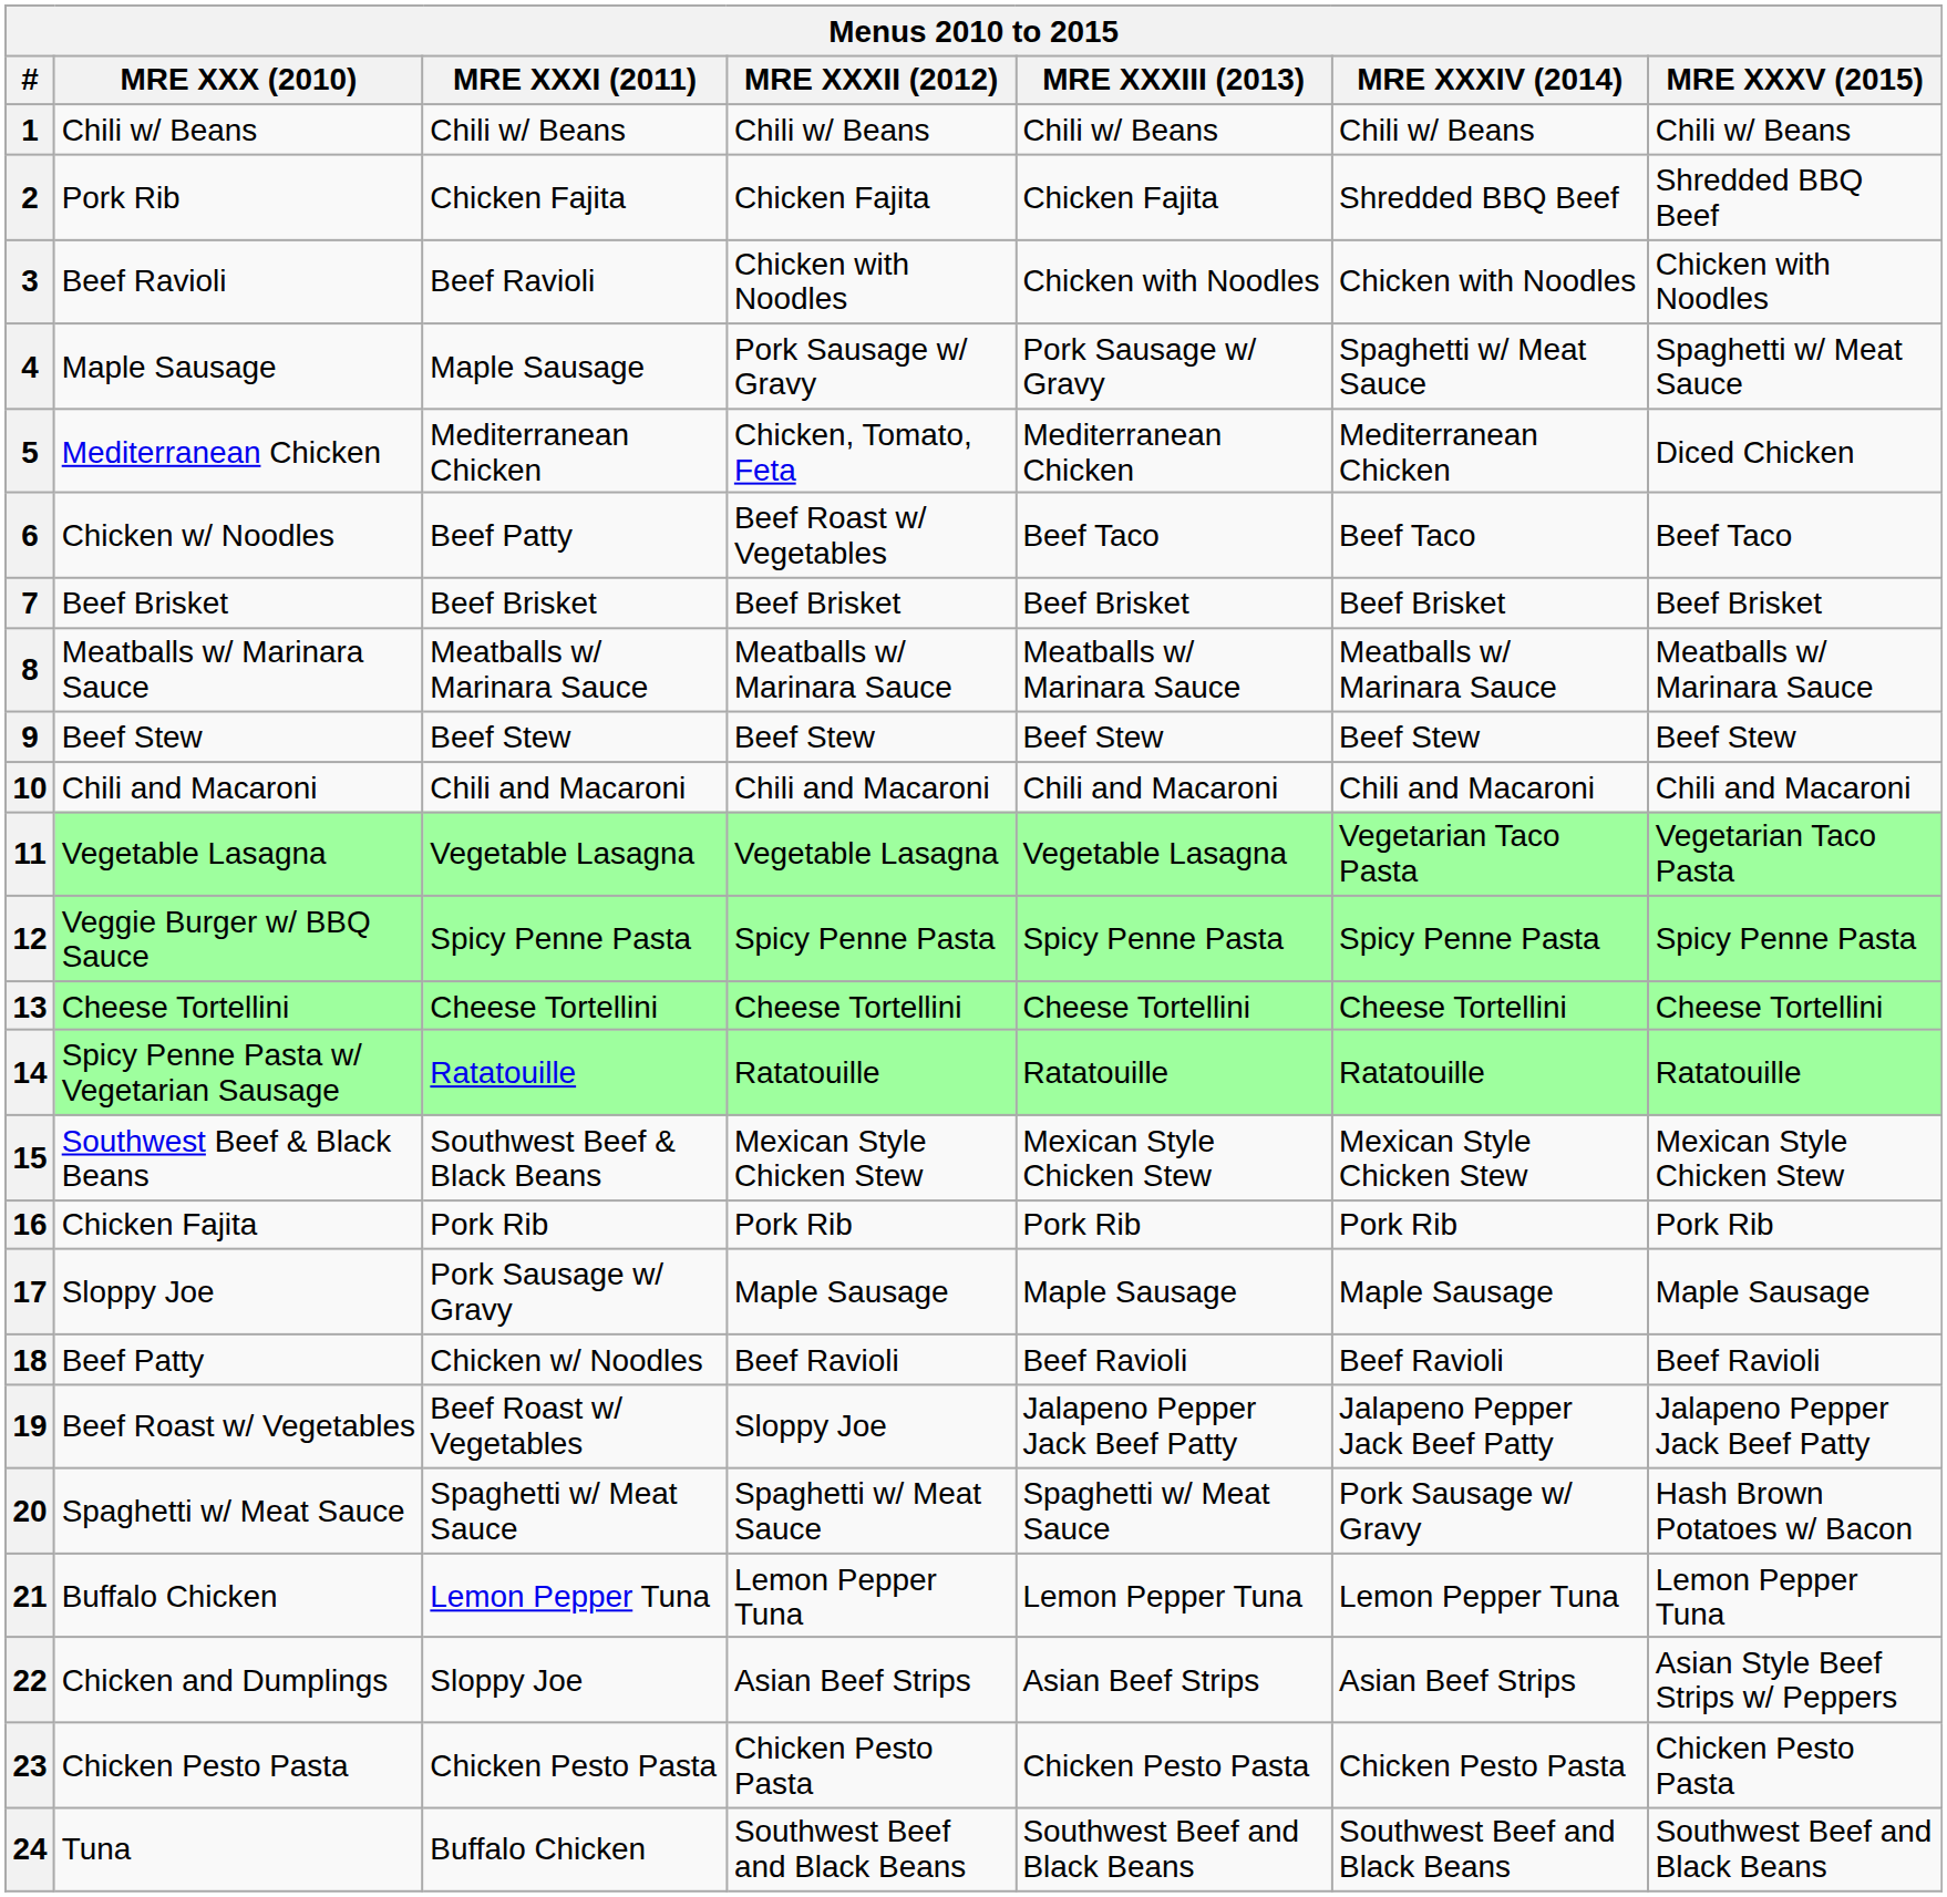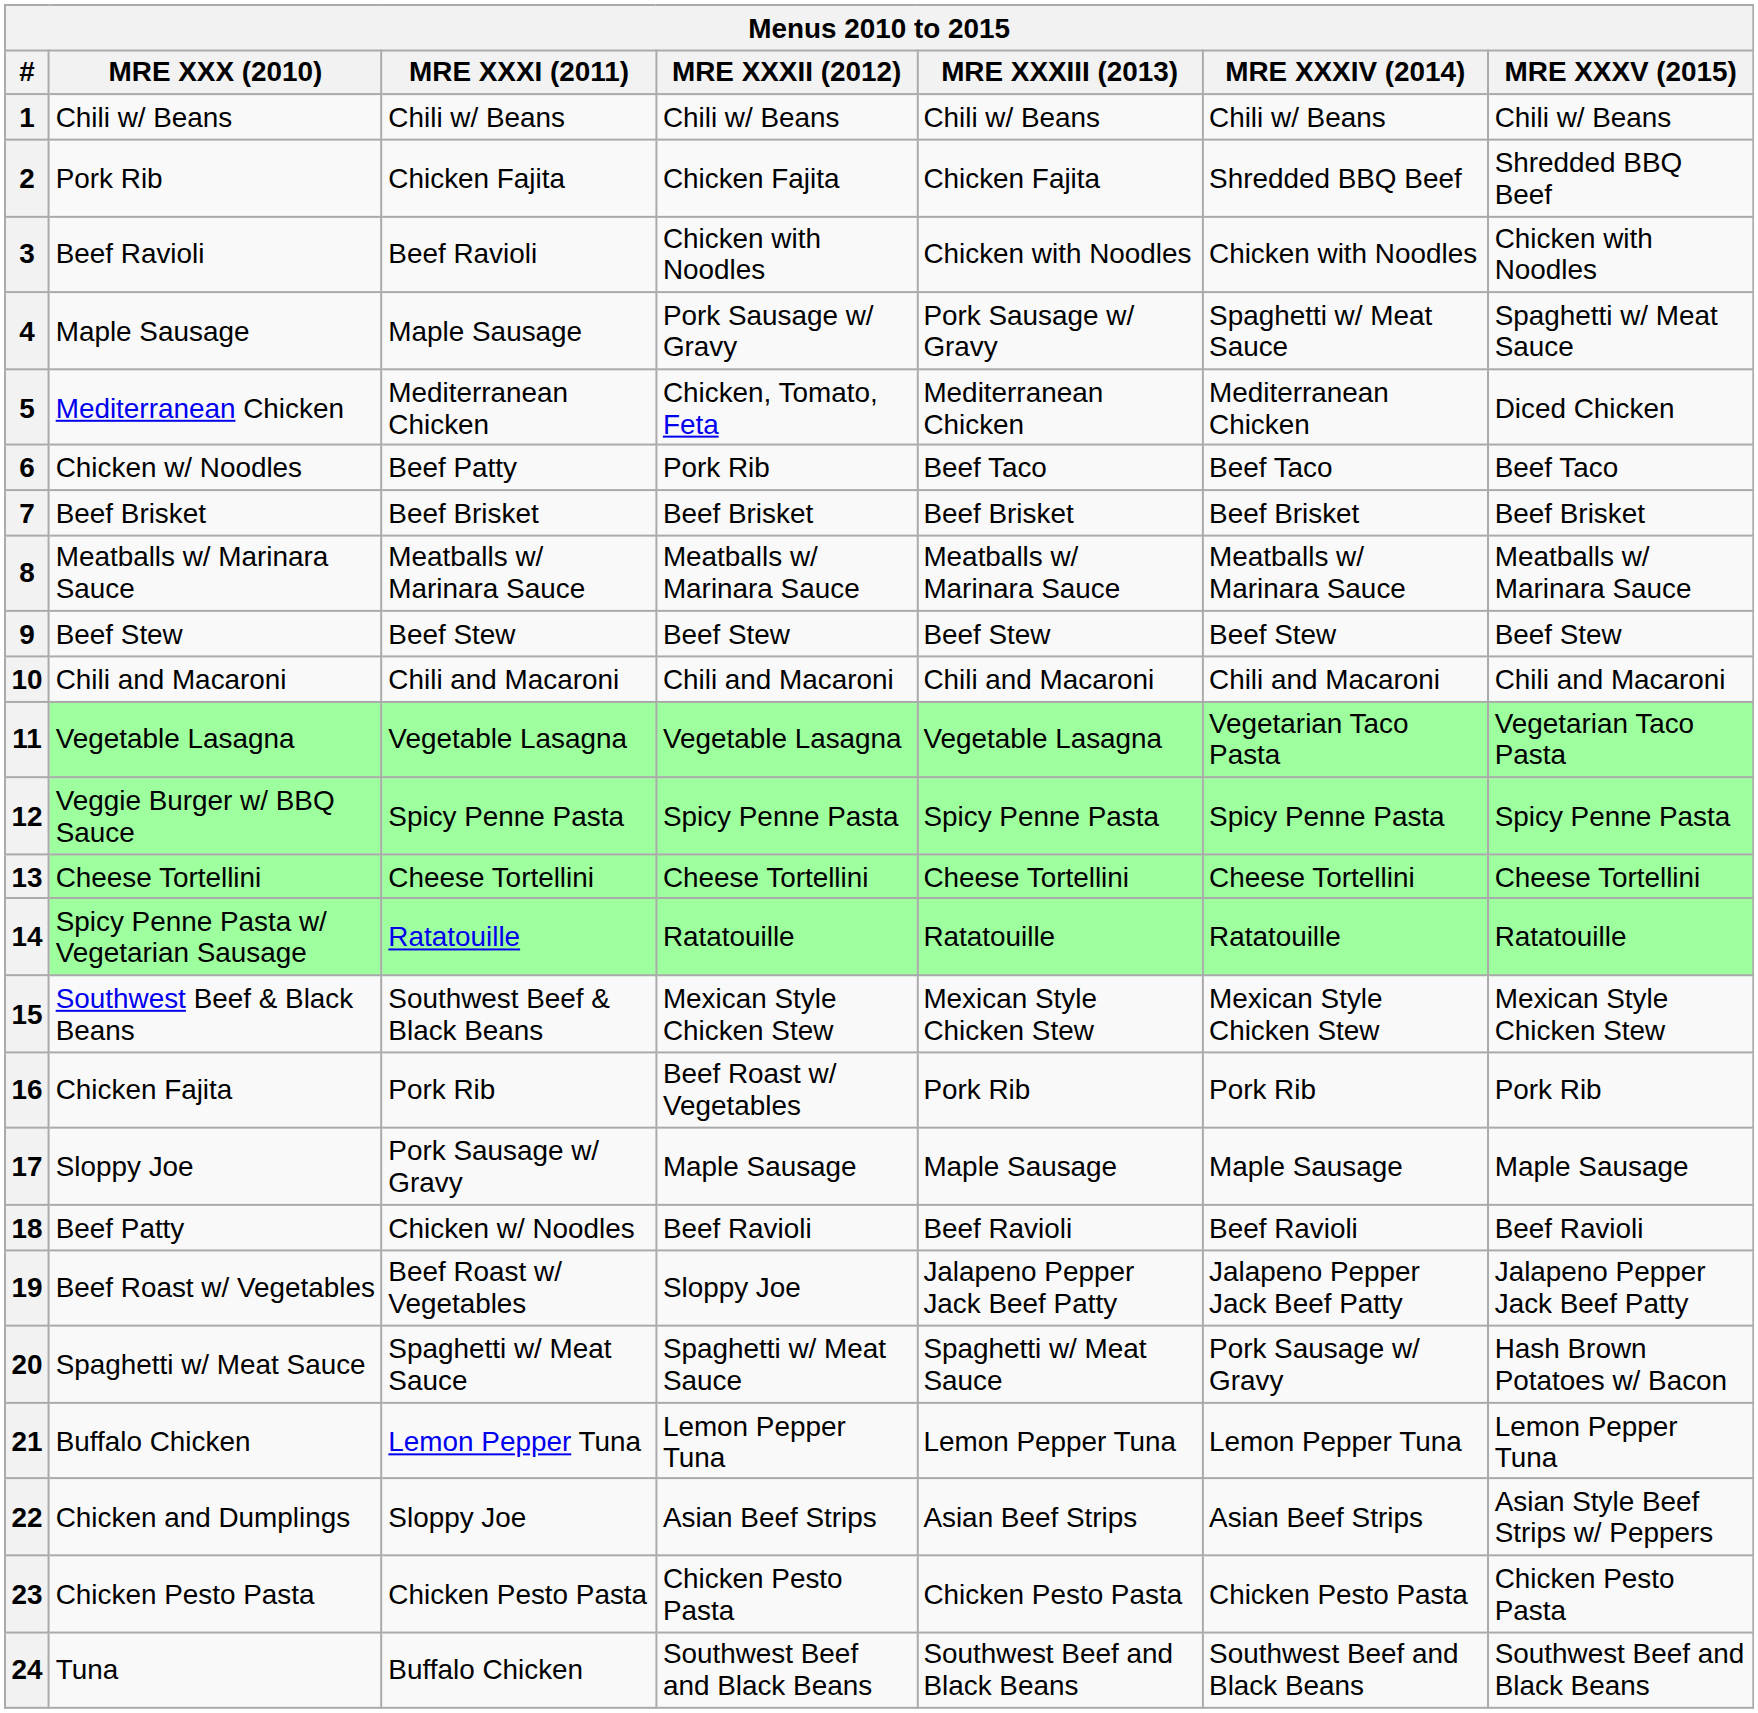6 | MRE XXXII (2012): Beef Roast w/ Vegetables -> Pork Rib
16 | MRE XXXII (2012): Pork Rib -> Beef Roast w/ Vegetables
